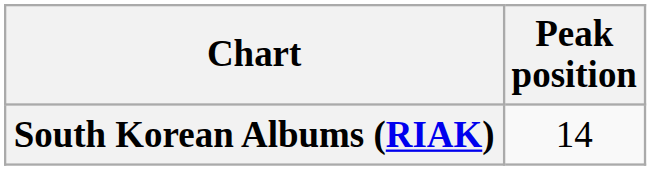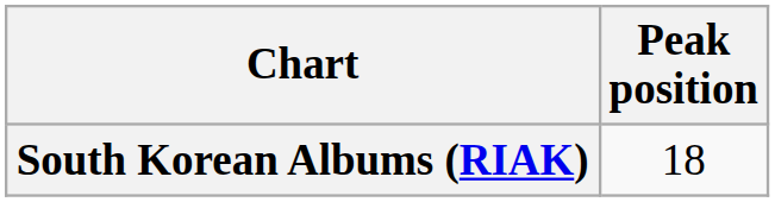South Korean Albums (RIAK) | Peak position: 14 -> 18
